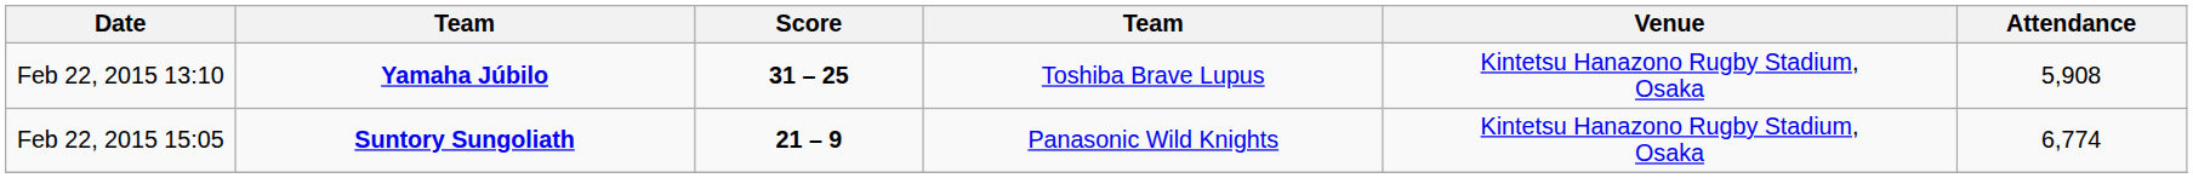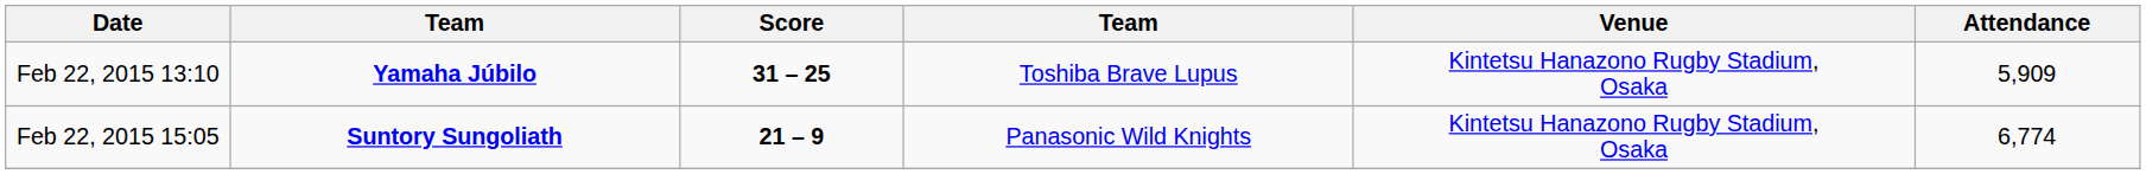Feb 22, 2015 13:10 | Attendance: 5,908 -> 5,909
